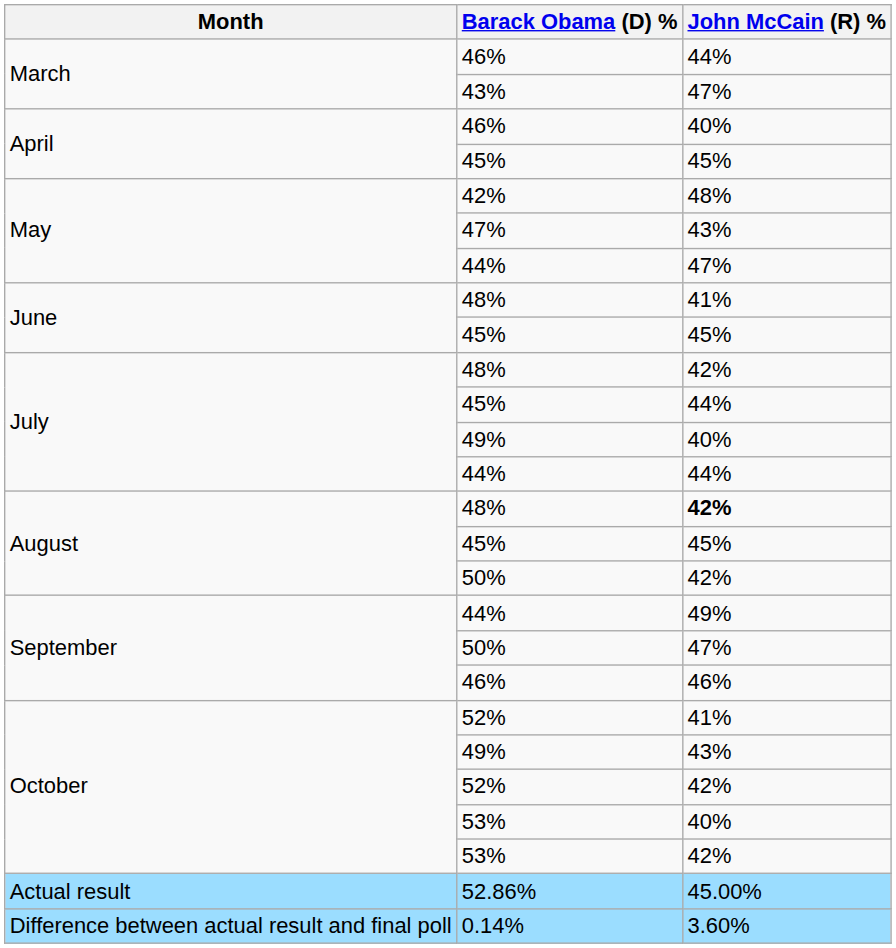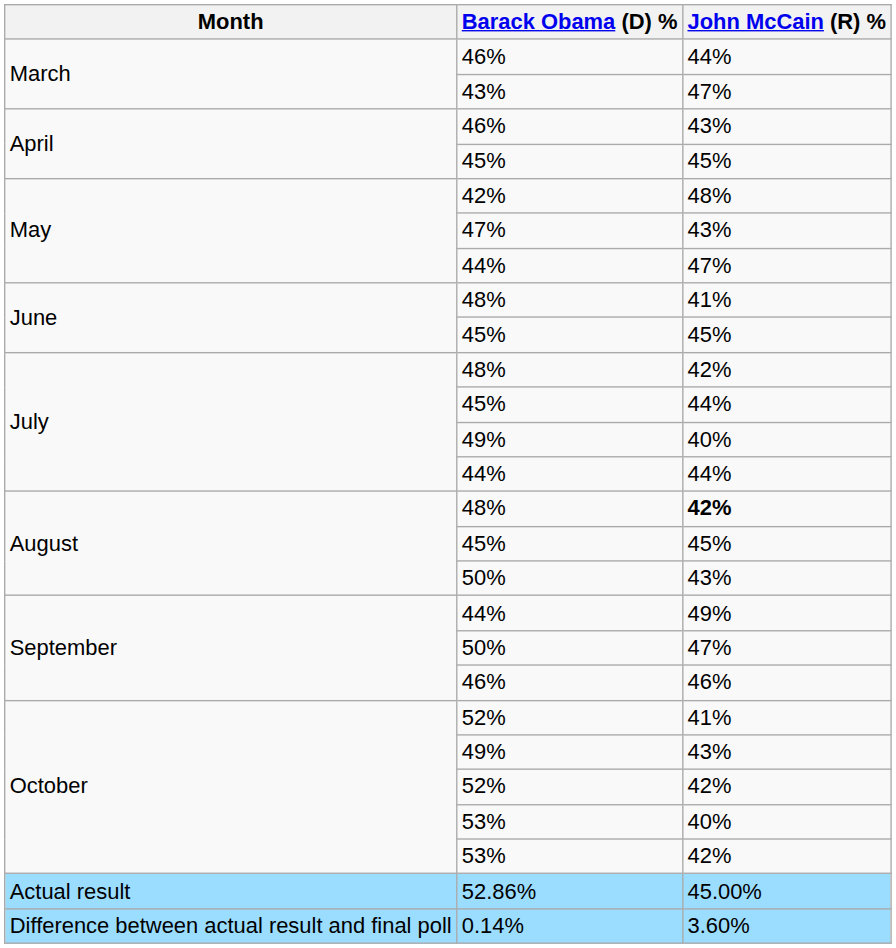April / 46% | John McCain (R) %: 40% -> 43%
August / 50% | John McCain (R) %: 42% -> 43%
